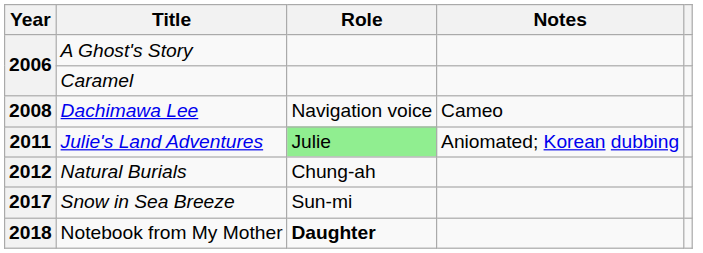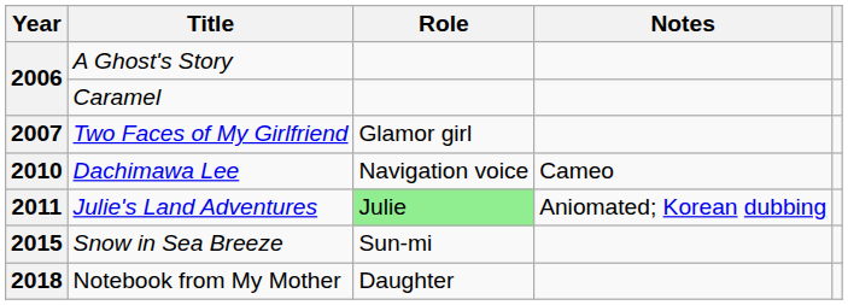+ row: 2007 | Two Faces of My Girlfriend | Glamor girl
Dachimawa Lee | Year: 2008 -> 2010
- row: 2012 | Natural Burials | Chung-ah
Snow in Sea Breeze | Year: 2017 -> 2015
Notebook from My Mother | Role: bold -> normal
